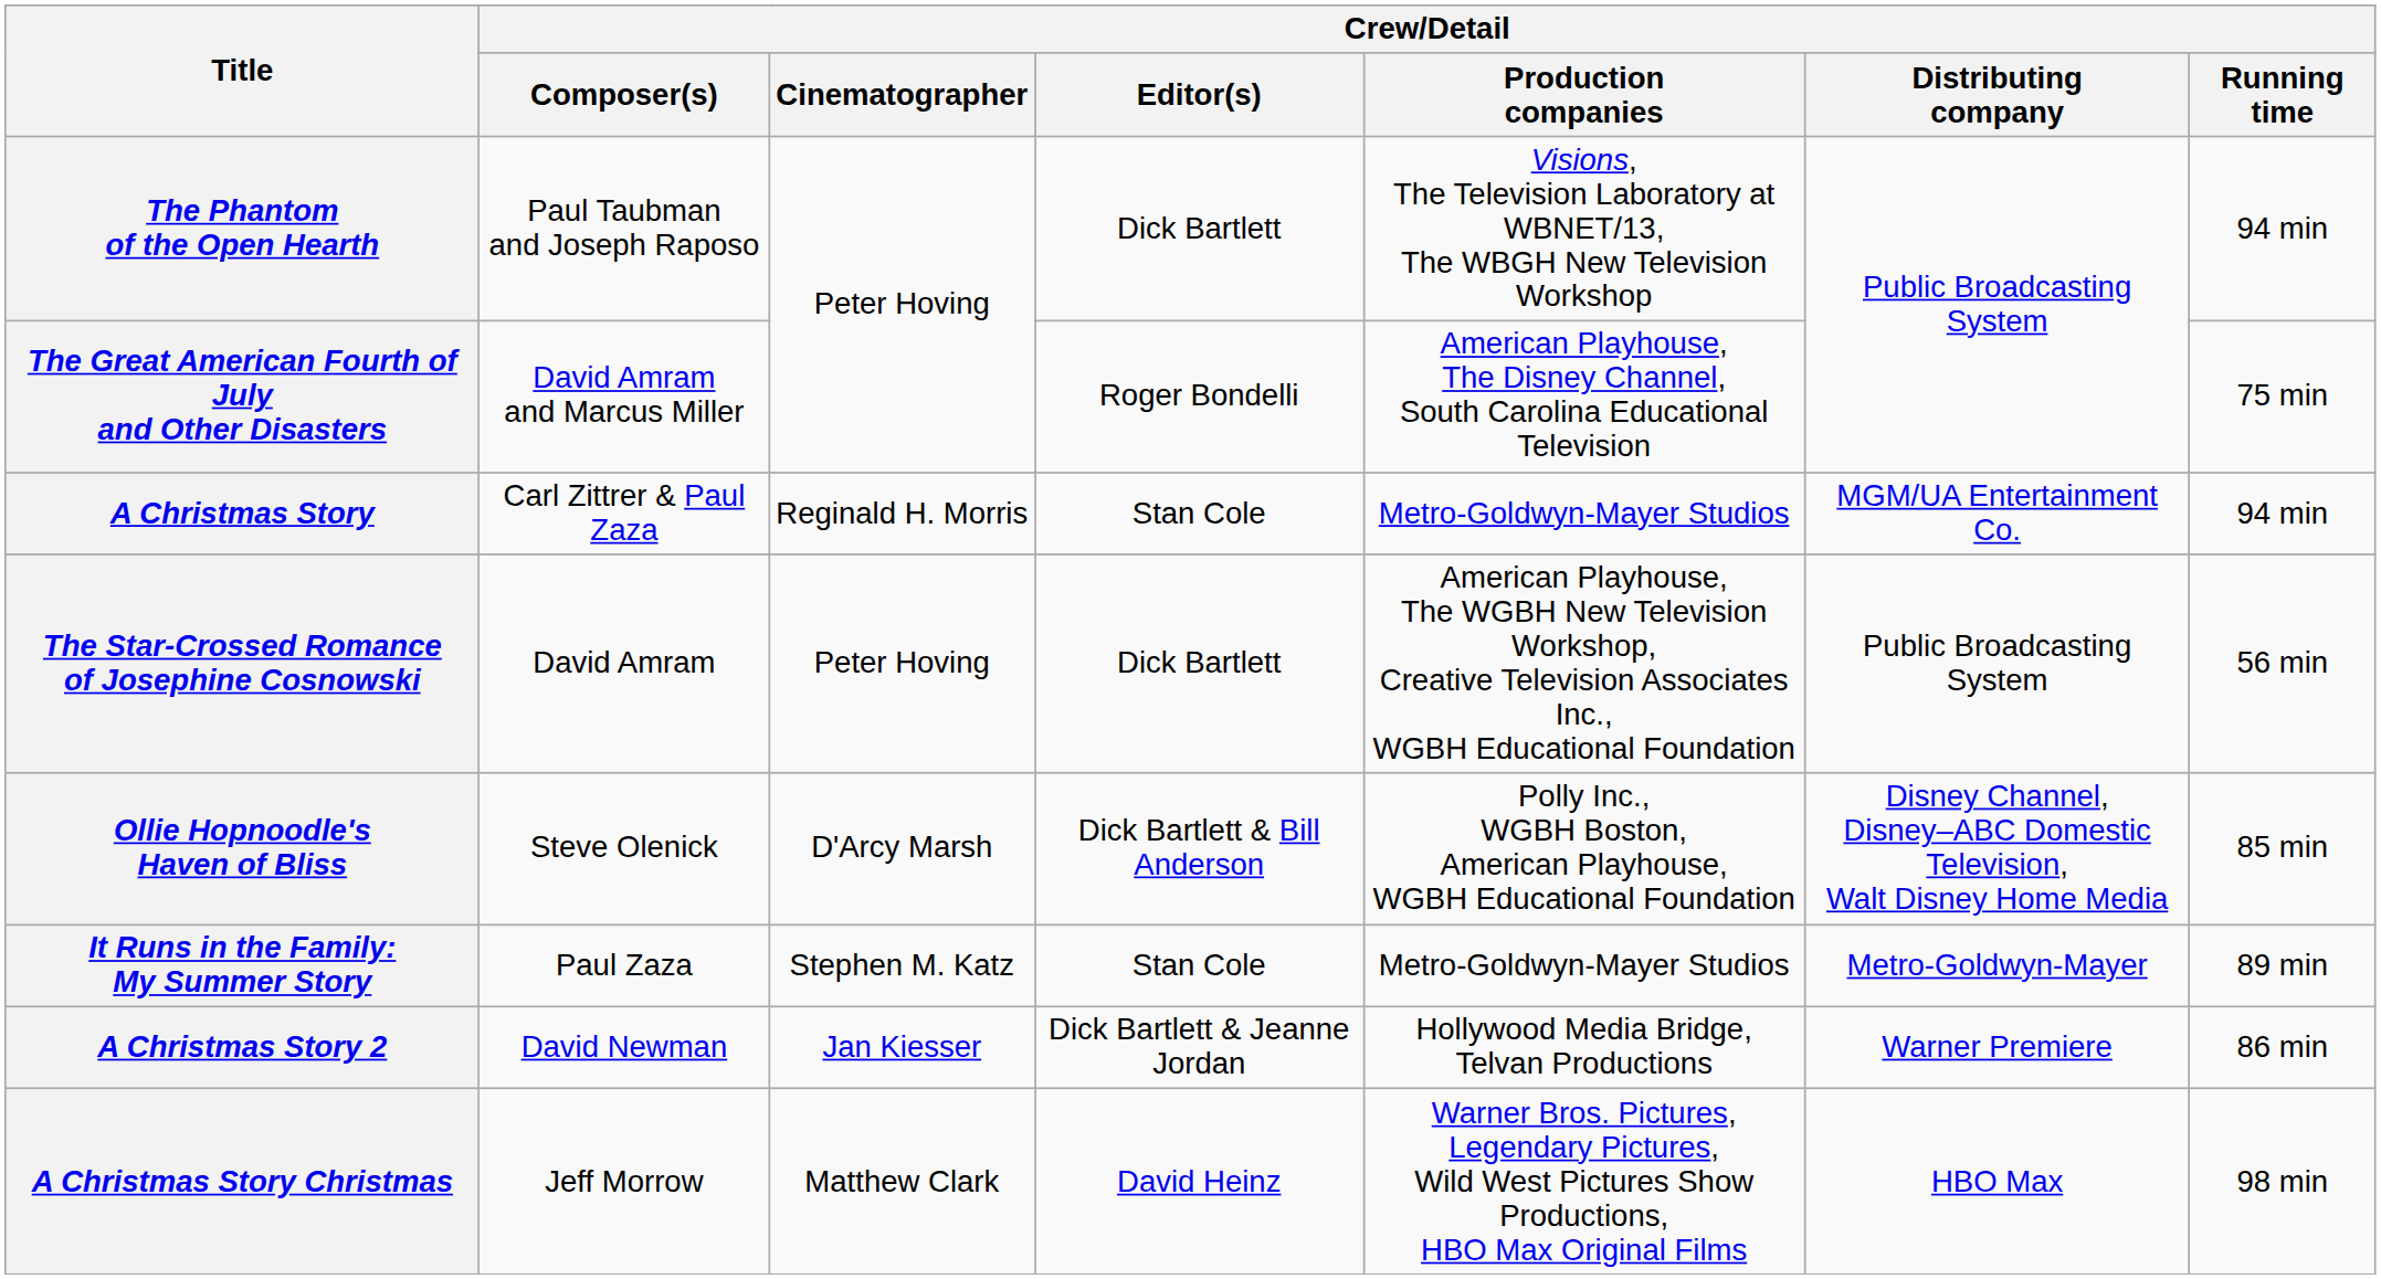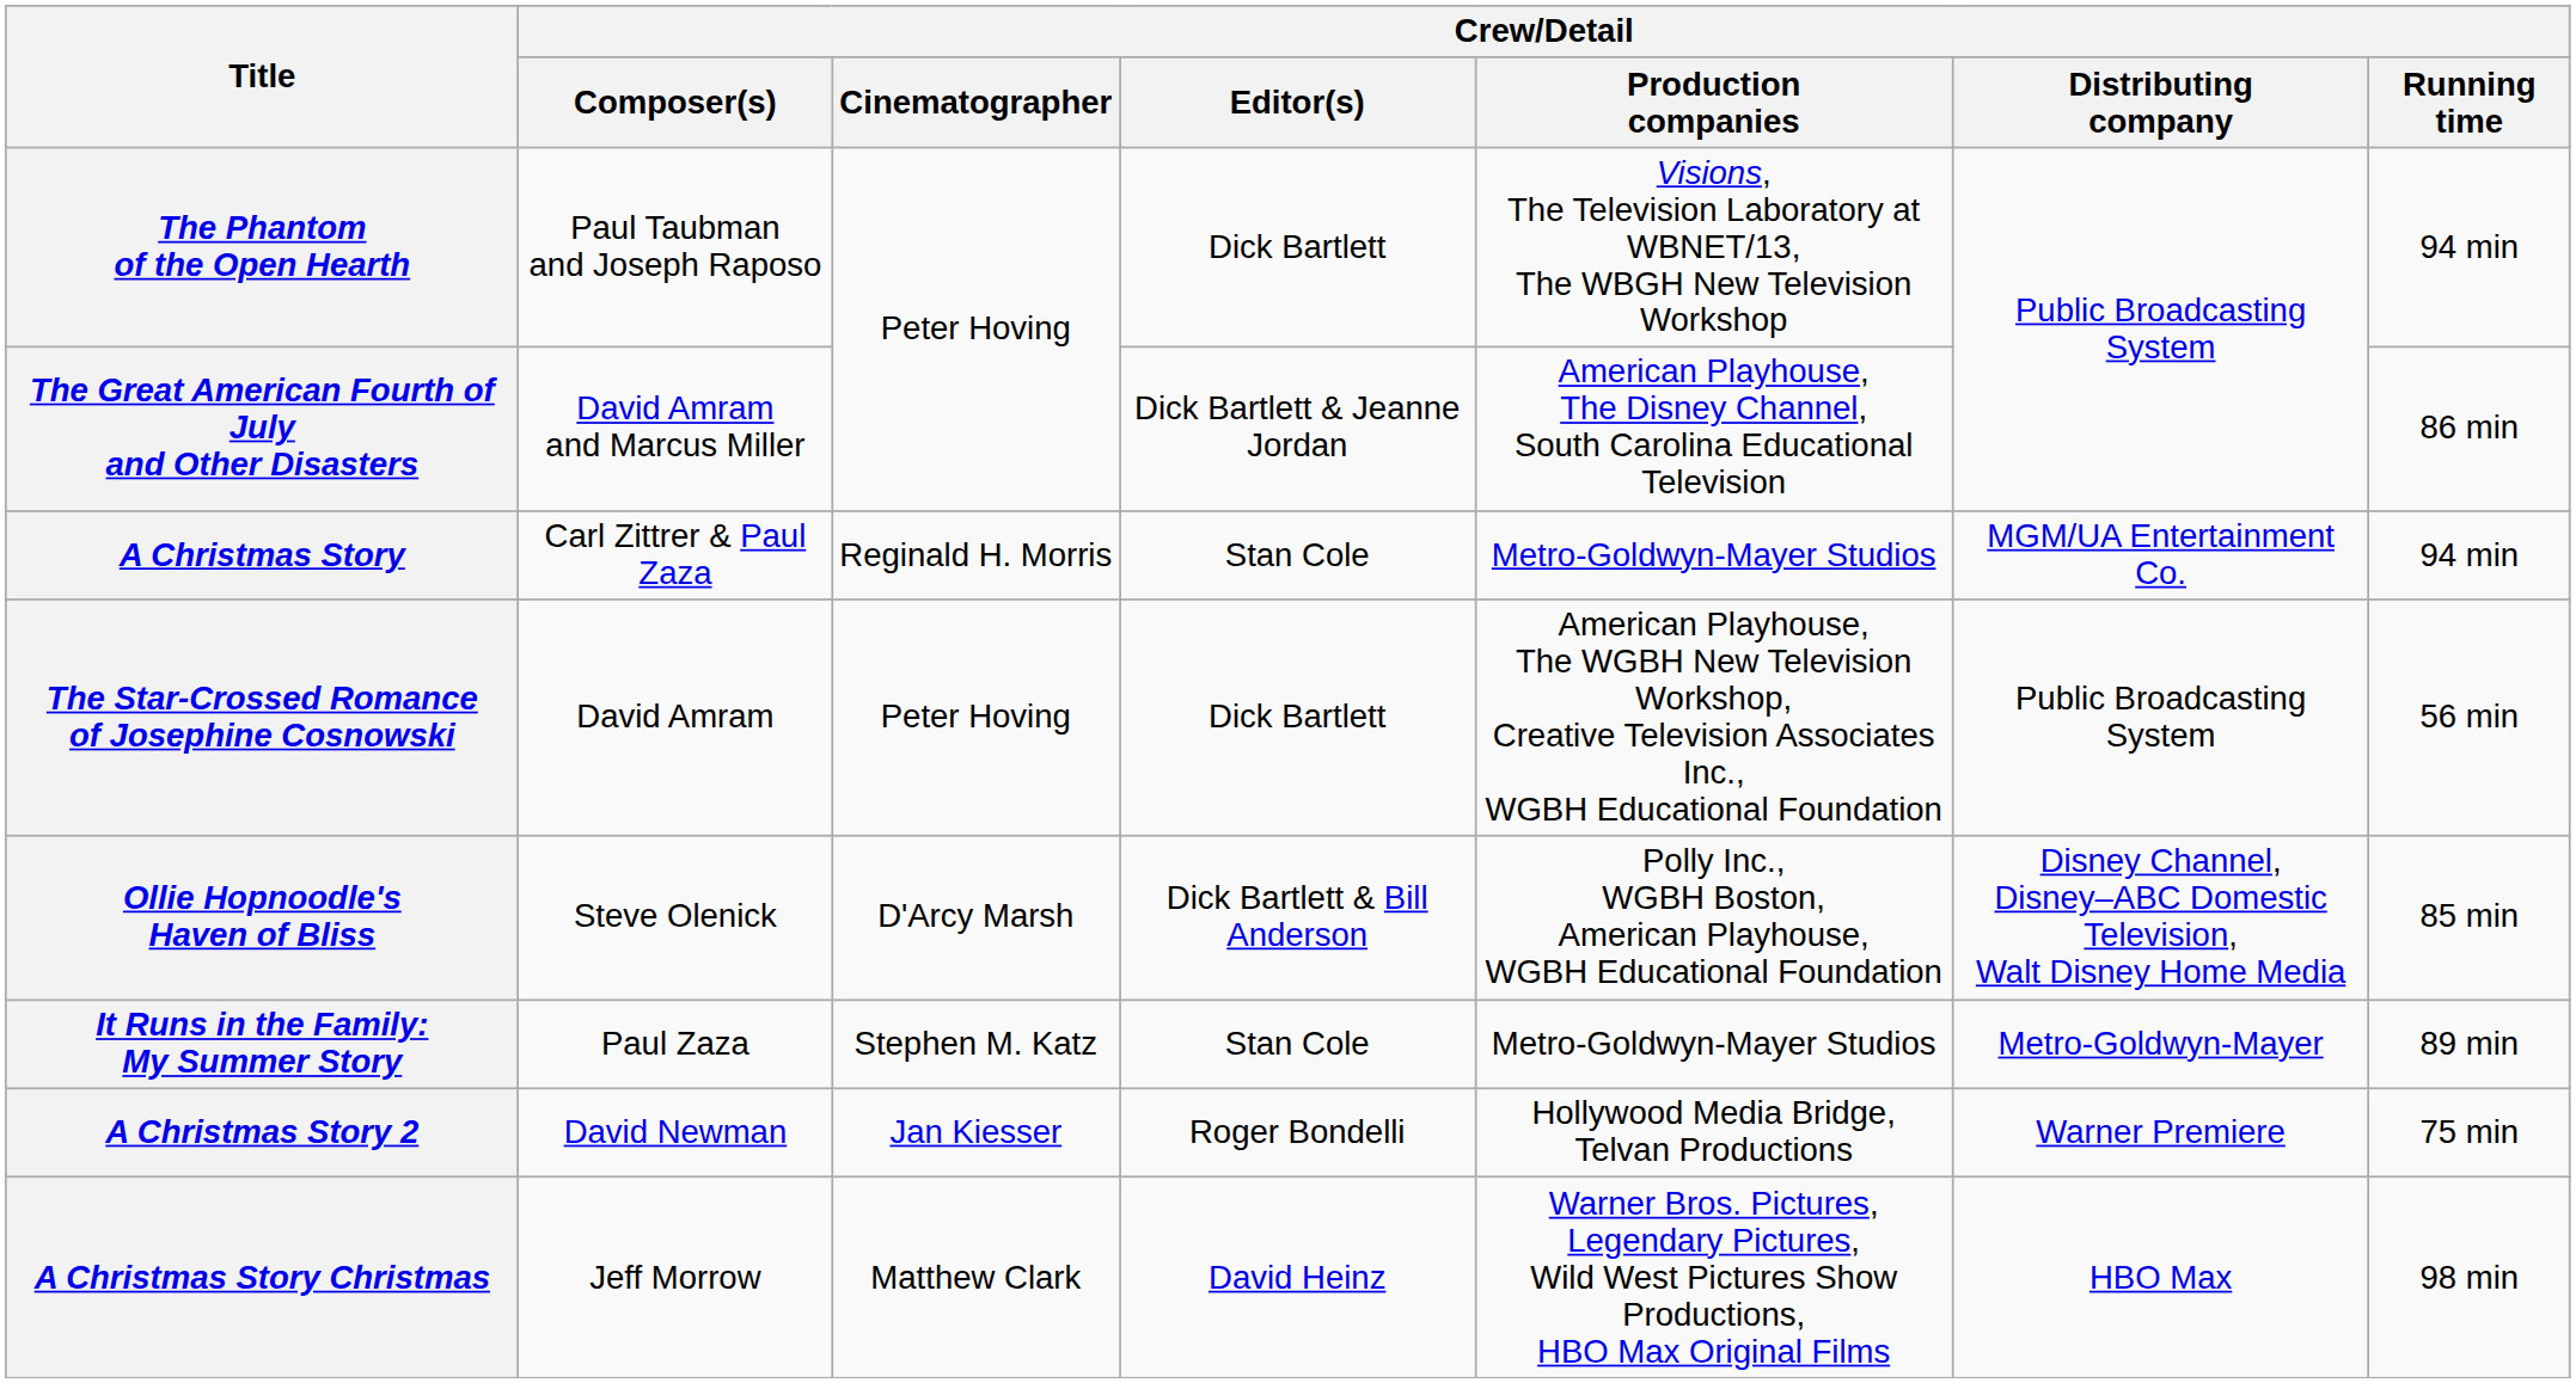The Great American Fourth of July and Other Disasters | Crew/Detail / Editor(s): Roger Bondelli -> Dick Bartlett & Jeanne Jordan
The Great American Fourth of July and Other Disasters | Crew/Detail / Running time: 75 min -> 86 min
A Christmas Story 2 | Crew/Detail / Editor(s): Dick Bartlett & Jeanne Jordan -> Roger Bondelli
A Christmas Story 2 | Crew/Detail / Running time: 86 min -> 75 min
